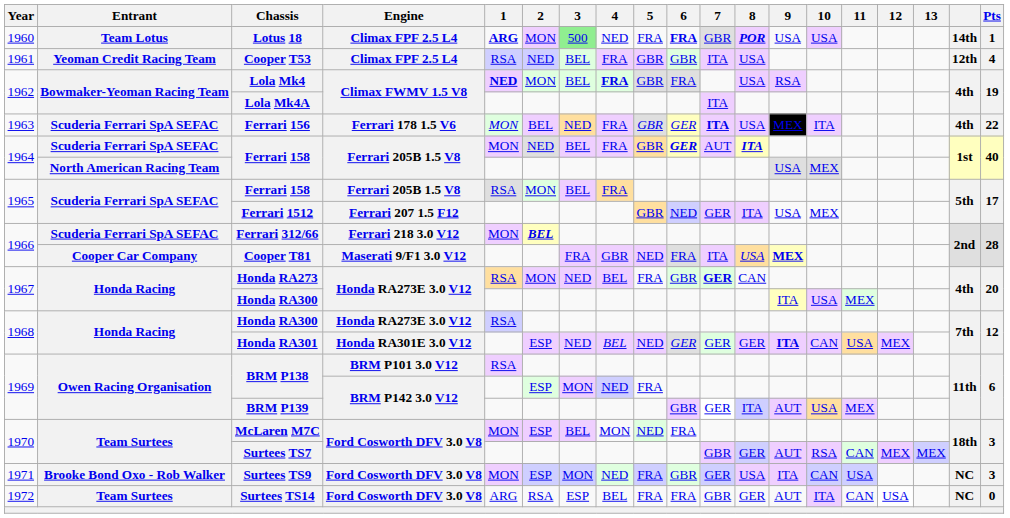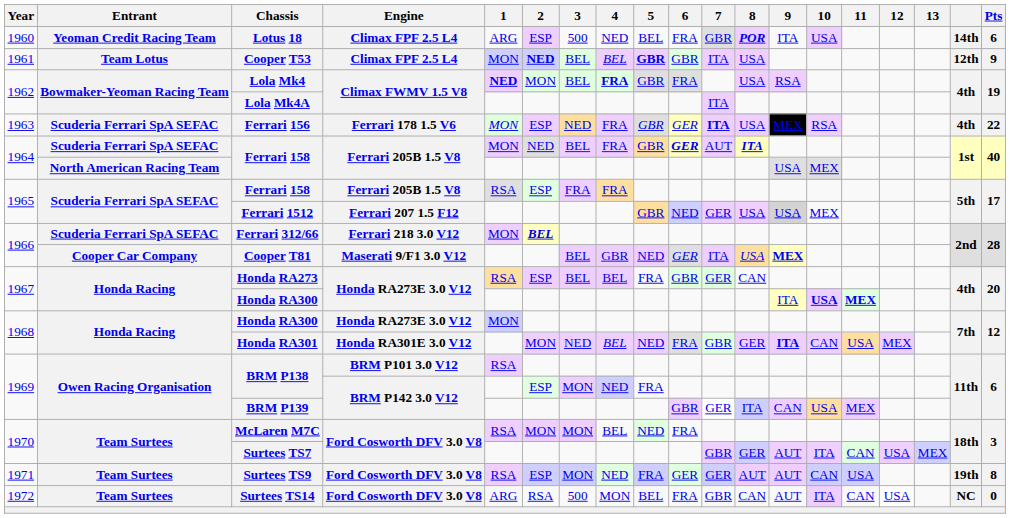Lotus 18 | Entrant: Team Lotus -> Yeoman Credit Racing Team
Lotus 18 | 1: bold -> normal
Lotus 18 | 2: MON -> ESP
Lotus 18 | 3: lightgreen background -> no background
Lotus 18 | 5: FRA -> BEL
Lotus 18 | 6: bold -> normal
Lotus 18 | 9: USA -> ITA
Lotus 18 | Pts: 1 -> 6
Cooper T53 | Entrant: Yeoman Credit Racing Team -> Team Lotus
Cooper T53 | 1: RSA -> MON
Cooper T53 | 2: normal -> bold
Cooper T53 | 4: FRA -> BEL
Cooper T53 | 5: normal -> bold
Cooper T53 | Pts: 4 -> 9
Ferrari 156 | 2: BEL -> ESP
Ferrari 156 | 10: ITA -> RSA
1965 / Ferrari 158 | 2: MON -> ESP
1965 / Ferrari 158 | 3: BEL -> FRA
Ferrari 1512 | 8: ITA -> USA
Ferrari 1512 | 9: no background -> lightgrey background
Cooper T81 | 3: FRA -> BEL
Cooper T81 | 6: FRA -> GER
Honda RA273 | 2: MON -> ESP
Honda RA273 | 3: NED -> BEL
Honda RA273 | 7: bold -> normal
1967 / Honda RA300 | 10: normal -> bold
1967 / Honda RA300 | 11: normal -> bold
1968 / Honda RA300 | 1: RSA -> MON
Honda RA301 | 2: ESP -> MON
Honda RA301 | 6: GER -> FRA
Honda RA301 | 7: GER -> GBR
BRM P139 | 9: AUT -> CAN
McLaren M7C | 1: MON -> RSA
McLaren M7C | 2: ESP -> MON
McLaren M7C | 3: BEL -> MON
McLaren M7C | 4: MON -> BEL
Surtees TS7 | 10: RSA -> ITA
Surtees TS7 | 12: MEX -> USA
Surtees TS9 | Entrant: Brooke Bond Oxo - Rob Walker -> Team Surtees
Surtees TS9 | 1: MON -> RSA
Surtees TS9 | 6: GBR -> GER
Surtees TS9 | 8: USA -> AUT
Surtees TS9 | 9: ITA -> AUT
Surtees TS9 | column 18: NC -> 19th
Surtees TS9 | Pts: 3 -> 8
Surtees TS14 | 3: ESP -> 500
Surtees TS14 | 4: BEL -> MON
Surtees TS14 | 5: FRA -> BEL
Surtees TS14 | 8: GER -> CAN
